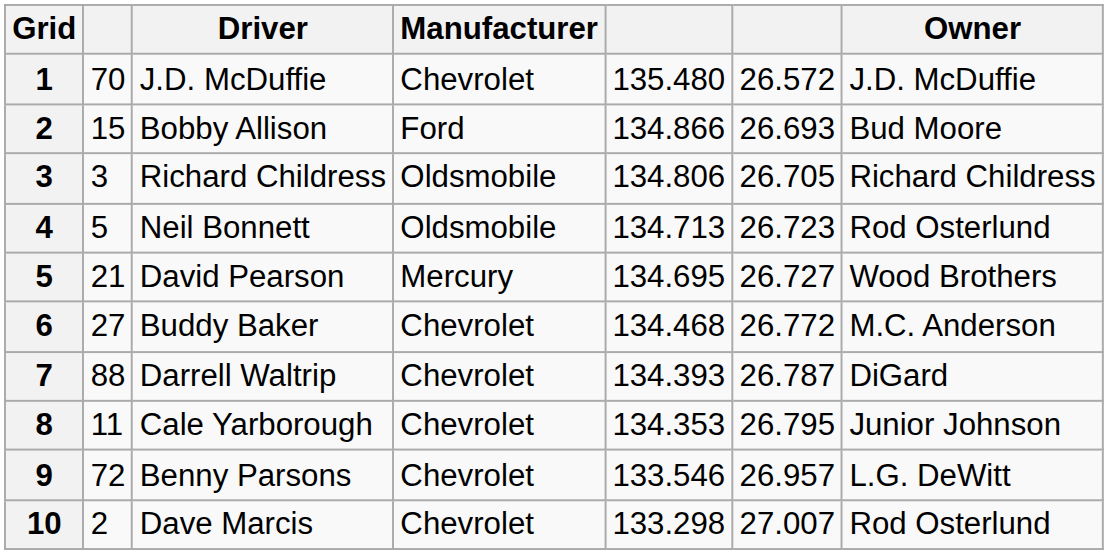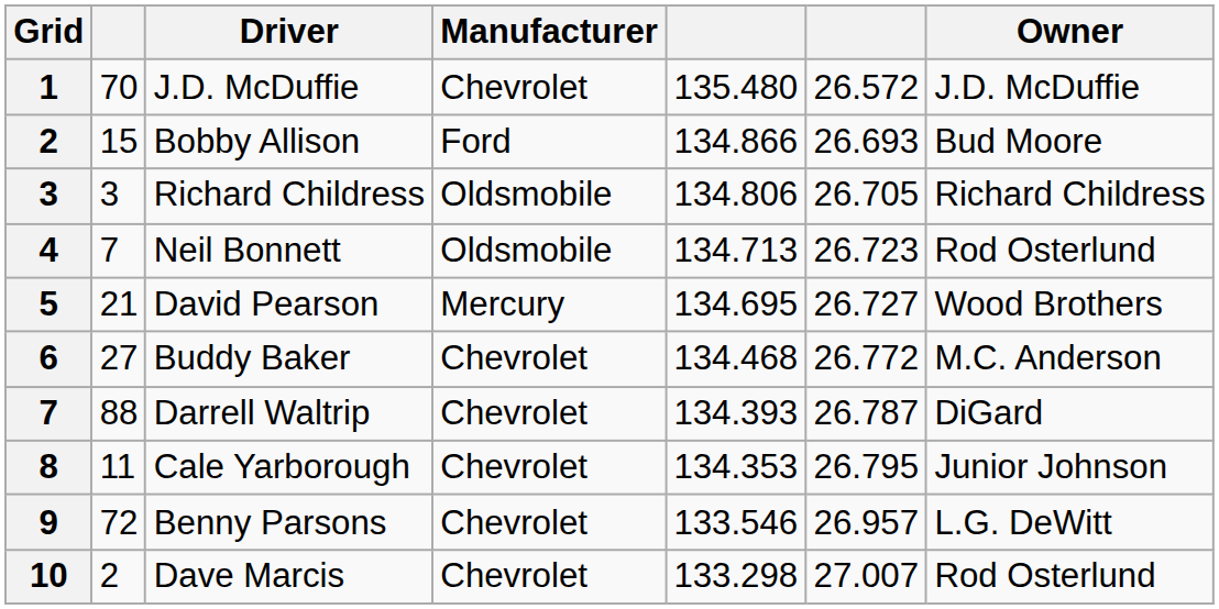Neil Bonnett | column 2: 5 -> 7
